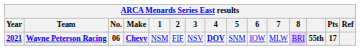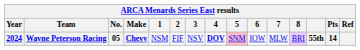Wayne Peterson Racing | Year: 2021 -> 2024
Wayne Peterson Racing | No.: 06 -> 05
Wayne Peterson Racing | 5: no background -> pink background
Wayne Peterson Racing | Pts: 17 -> 14
